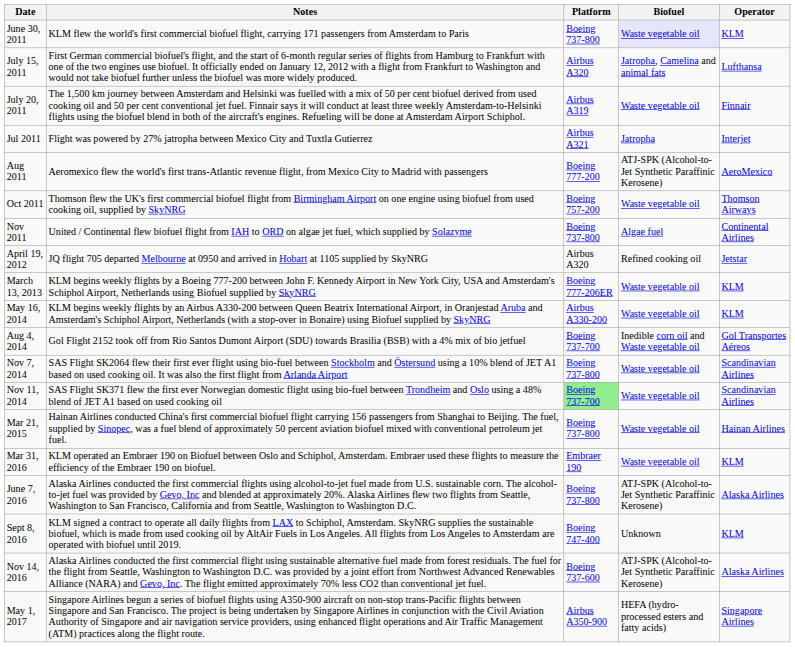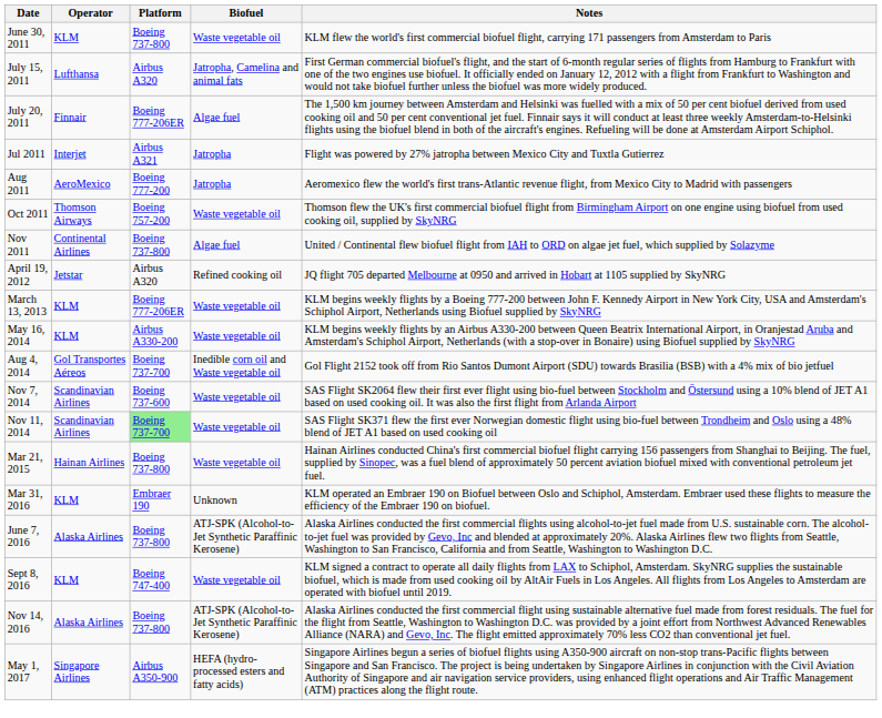columns swapped: Operator <-> Notes
June 30, 2011 | Biofuel: lavender background -> no background
July 20, 2011 | Platform: Airbus A319 -> Boeing 777-206ER
July 20, 2011 | Biofuel: Waste vegetable oil -> Algae fuel
Aug 2011 | Biofuel: ATJ-SPK (Alcohol-to-Jet Synthetic Paraffinic Kerosene) -> Jatropha
Nov 7, 2014 | Platform: Boeing 737-800 -> Boeing 737-600
Mar 31, 2016 | Biofuel: Waste vegetable oil -> Unknown
Sept 8, 2016 | Biofuel: Unknown -> Waste vegetable oil
Nov 14, 2016 | Platform: Boeing 737-600 -> Boeing 737-800
